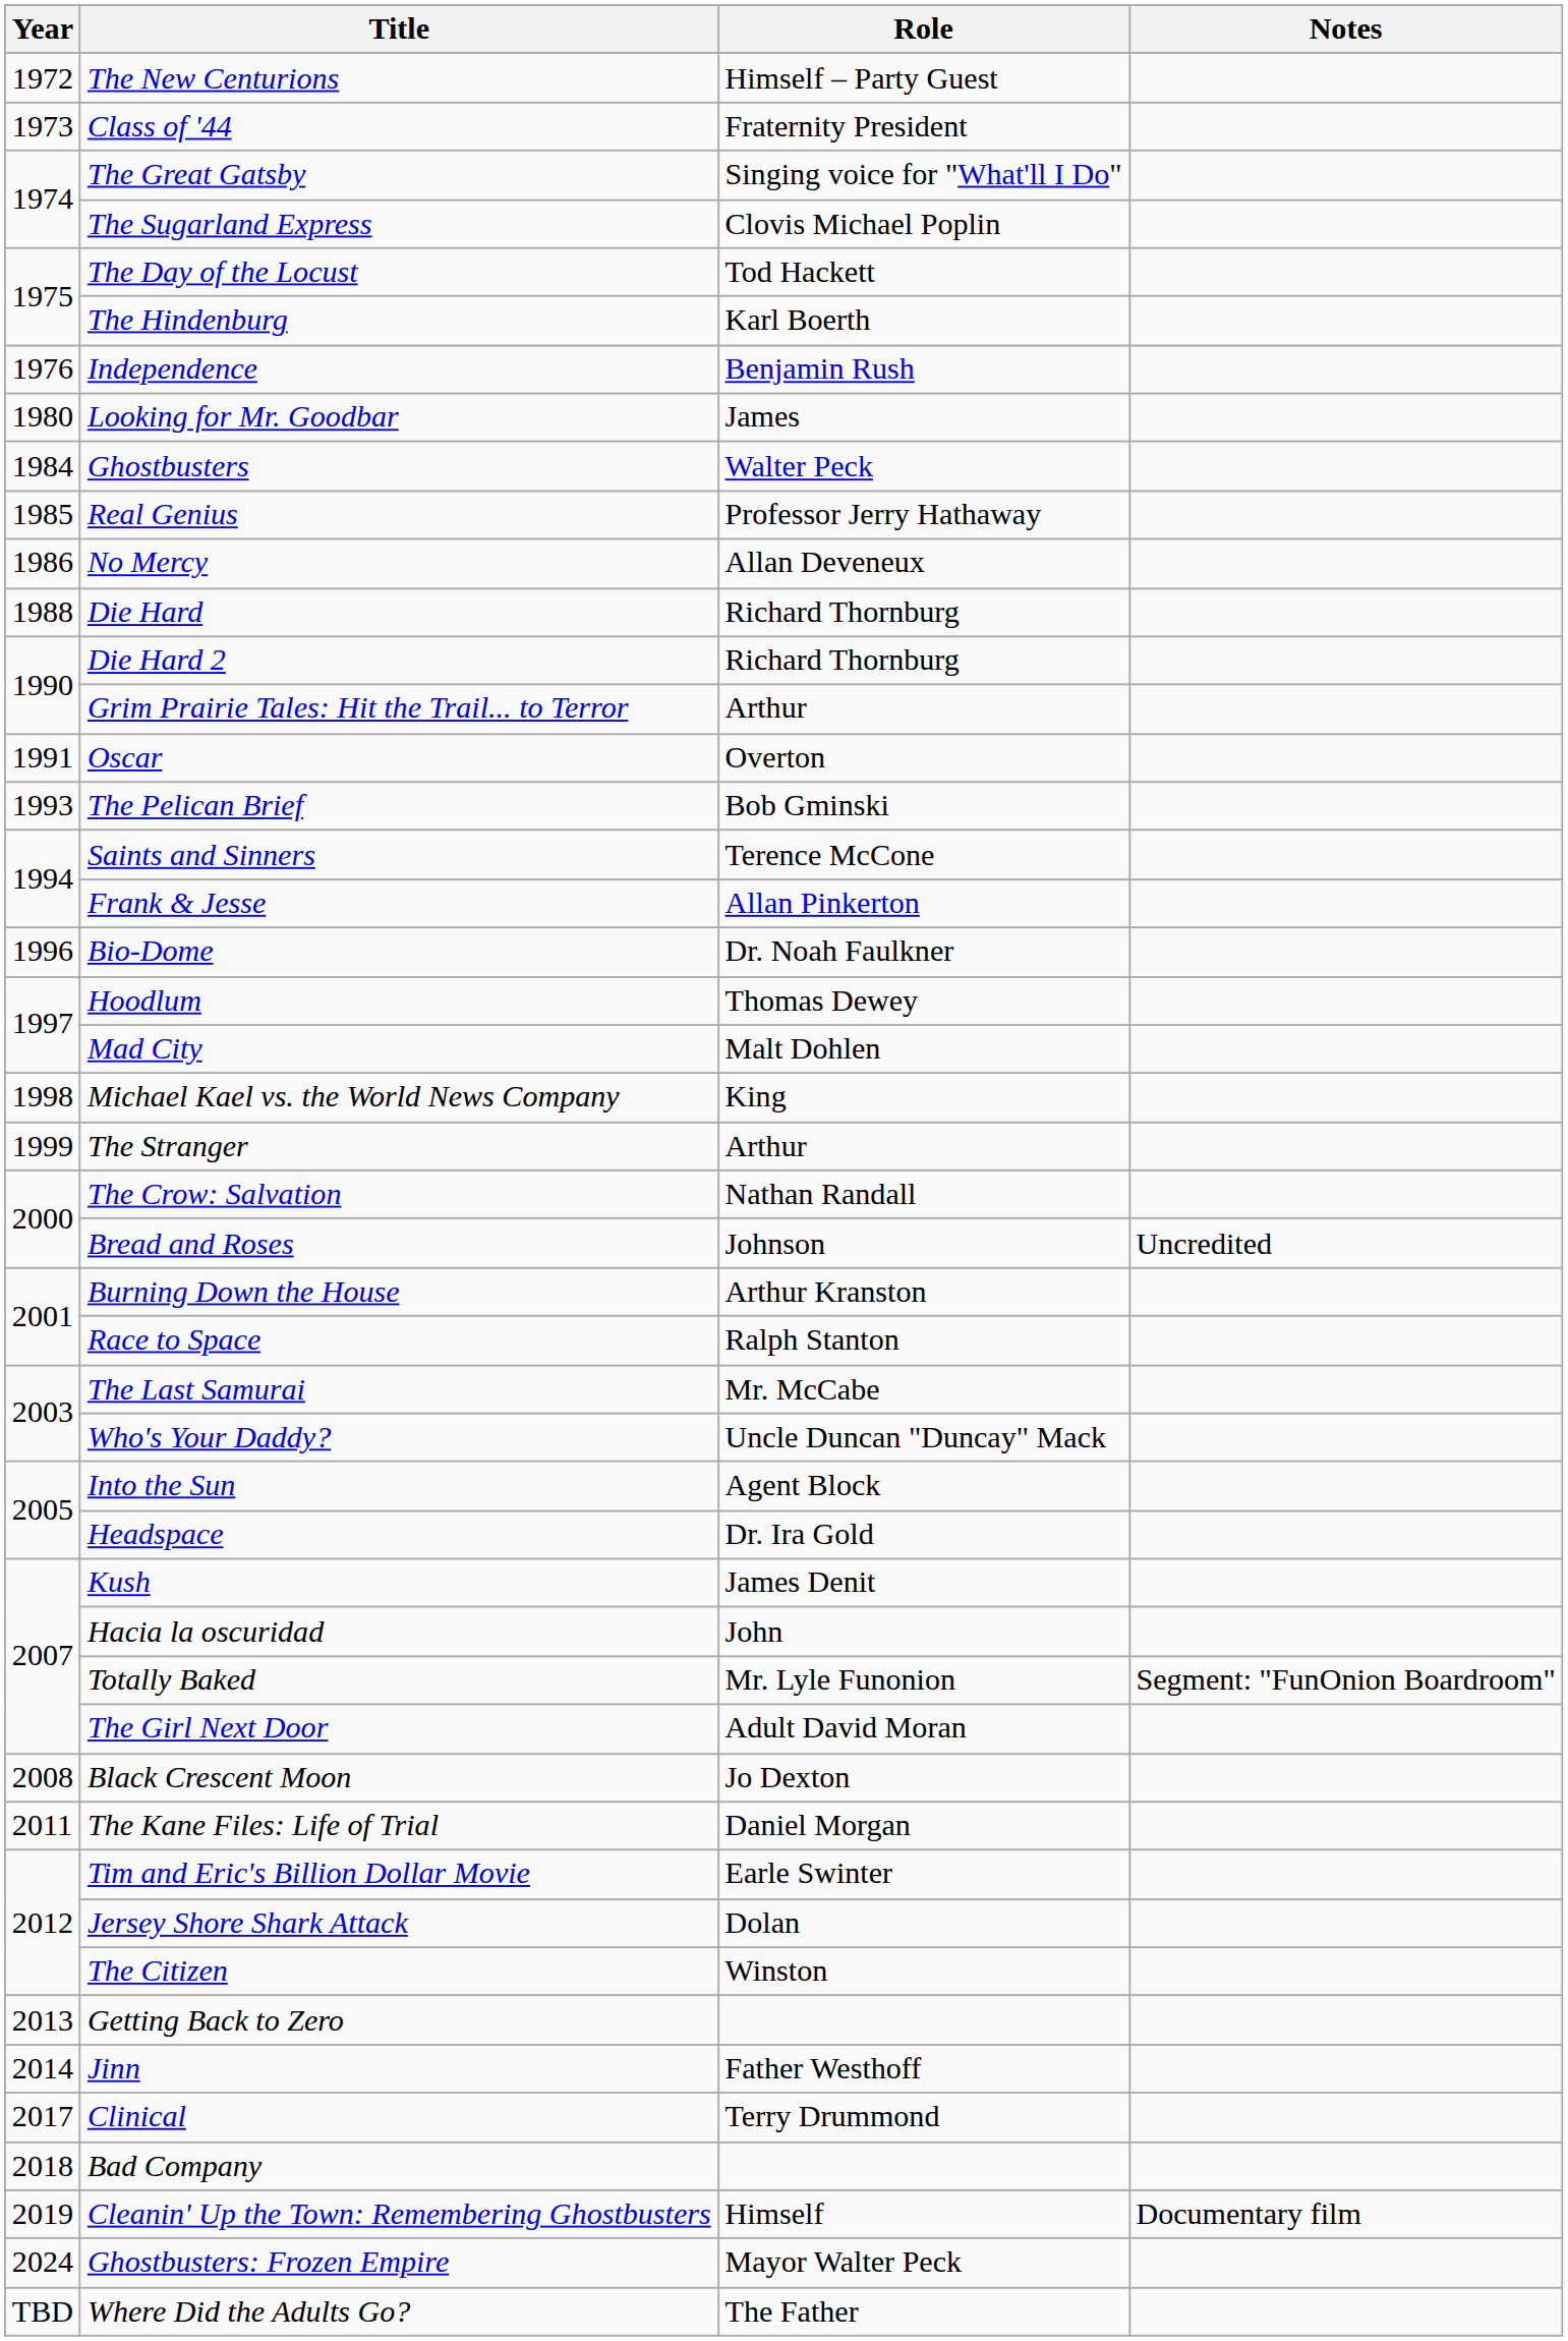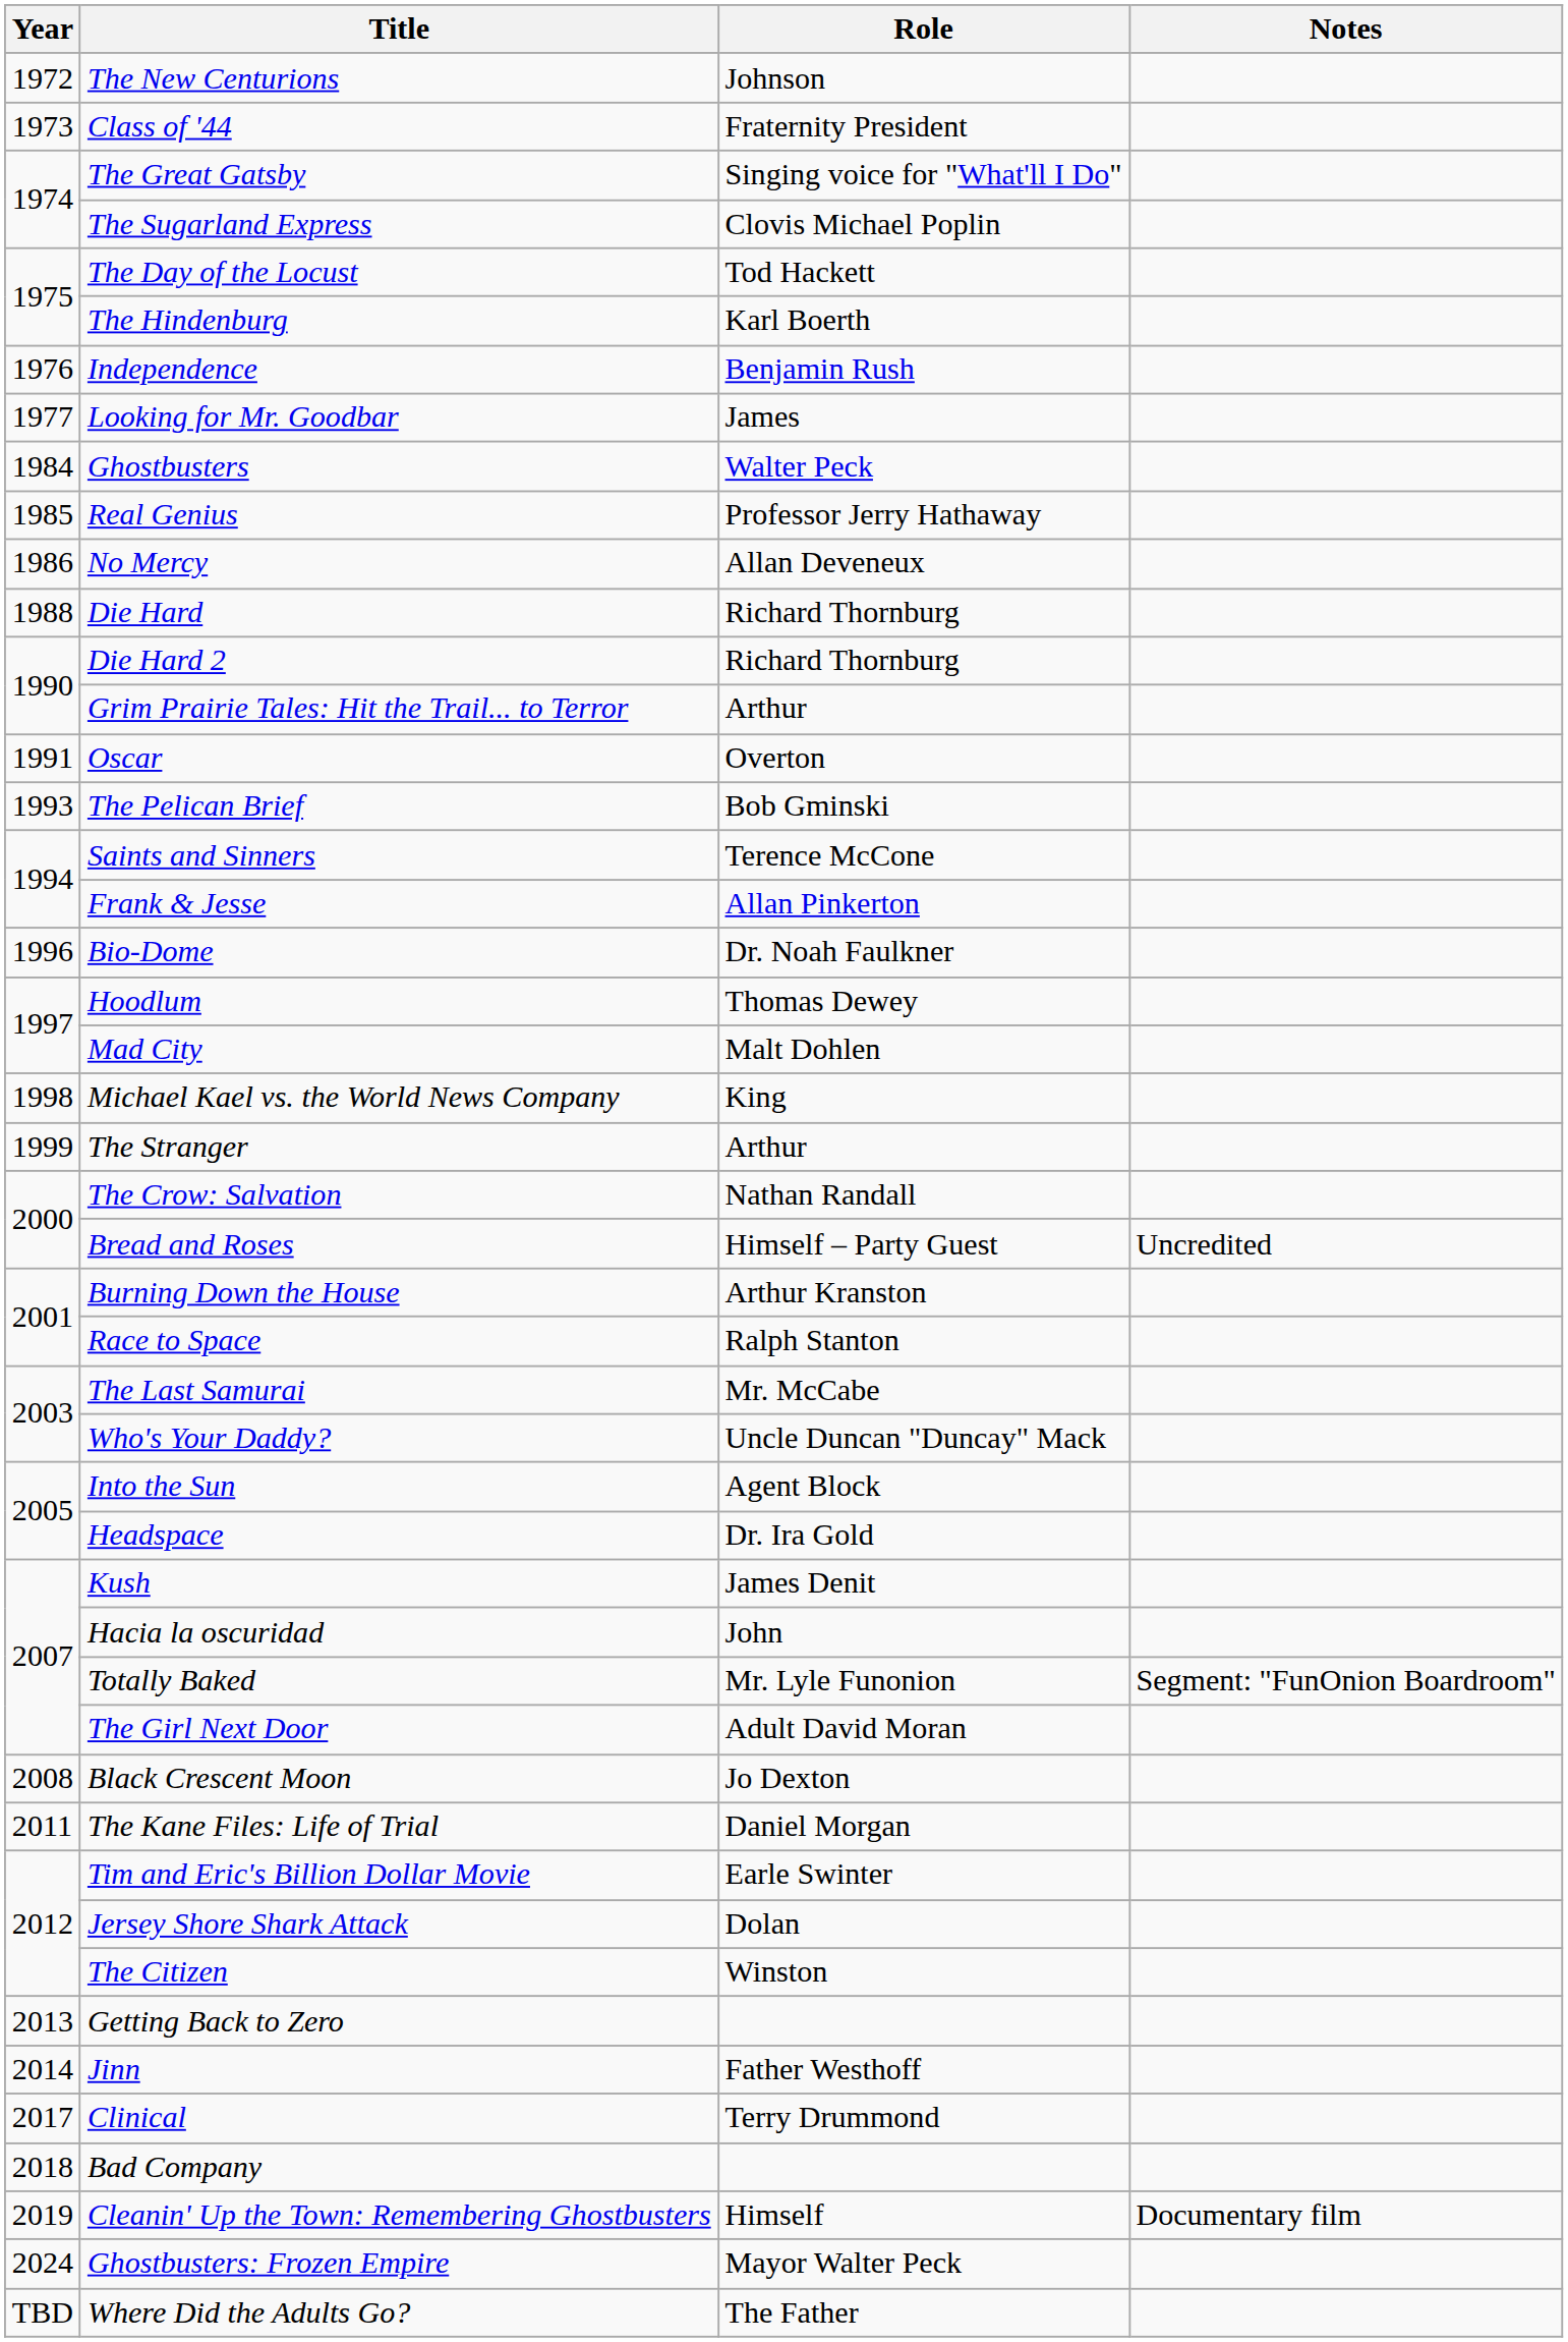The New Centurions | Role: Himself – Party Guest -> Johnson
Looking for Mr. Goodbar | Year: 1980 -> 1977
Bread and Roses | Role: Johnson -> Himself – Party Guest
